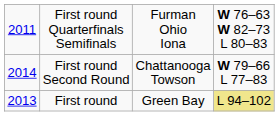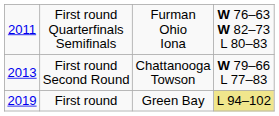First round Second Round | column 1: 2014 -> 2013
First round | column 1: 2013 -> 2019
